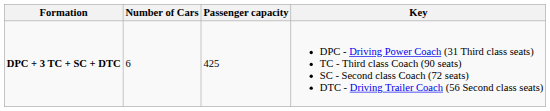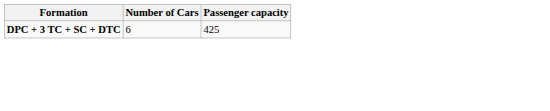- column: Key | DPC - Driving Power Coach (31 Third class seats) TC - Third class Coach (90 seats) SC - Second class Coach (72 seats) DTC - Driving Trailer Coach (56 Second class seats)
